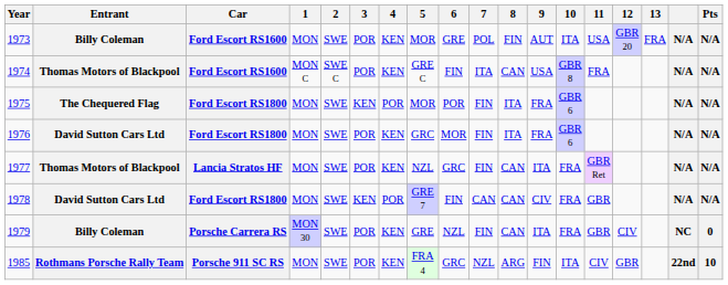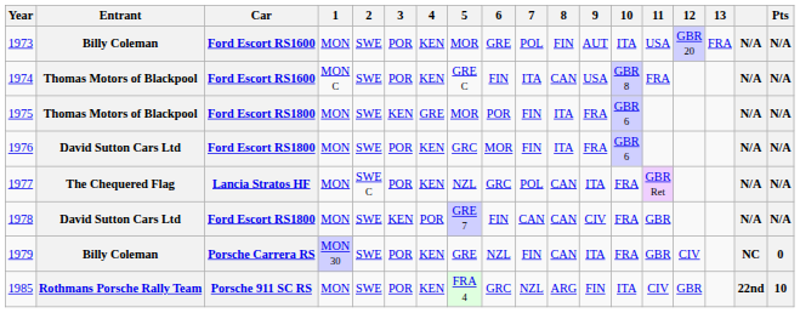1974 | 2: SWE C -> SWE
1975 | Entrant: The Chequered Flag -> Thomas Motors of Blackpool
1975 | 4: POR -> GRE
1977 | Entrant: Thomas Motors of Blackpool -> The Chequered Flag
1977 | 2: SWE -> SWE C
1977 | 7: FIN -> POL
